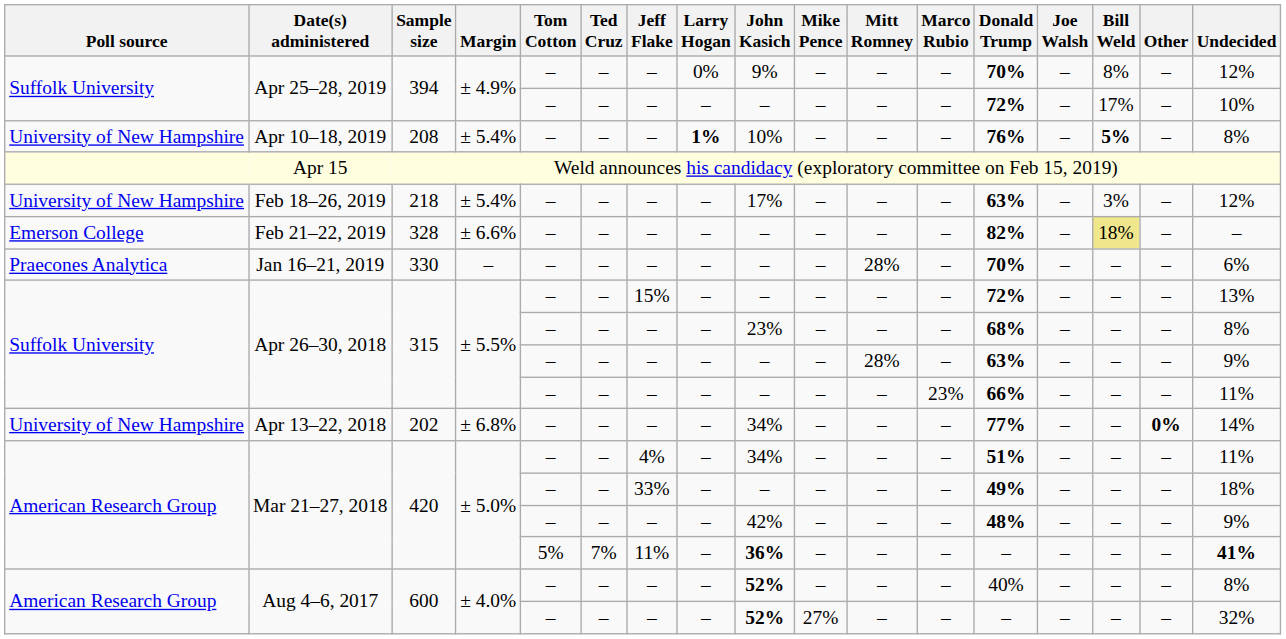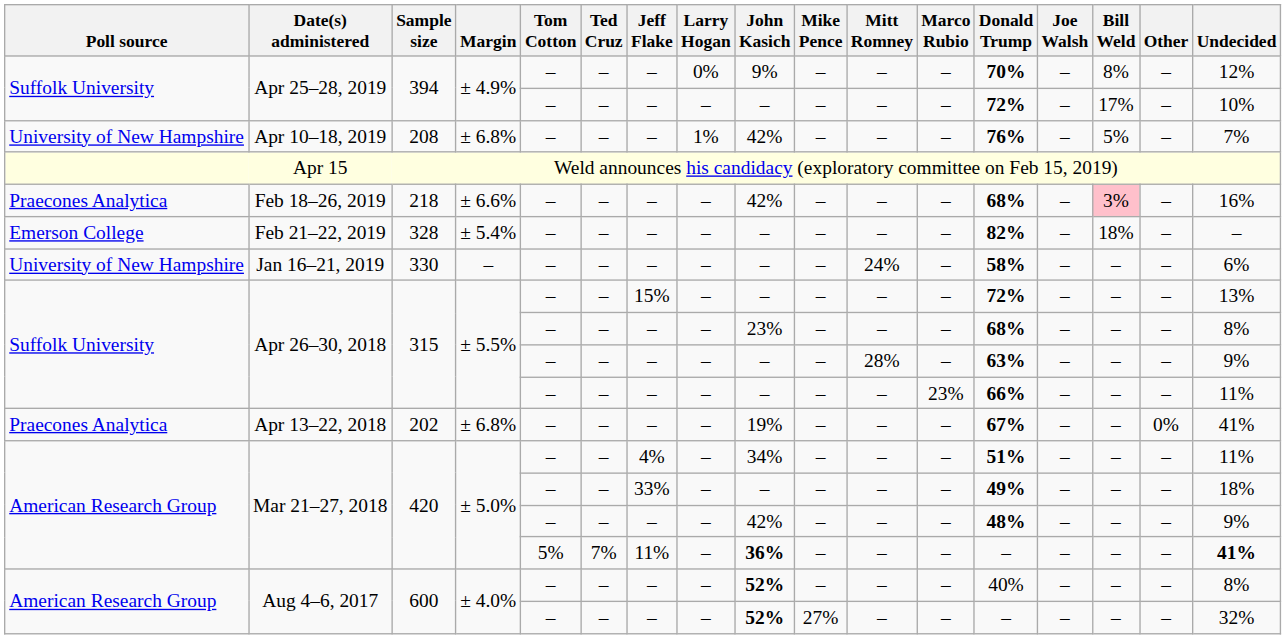Apr 10–18, 2019 | Margin: ± 5.4% -> ± 6.8%
Apr 10–18, 2019 | Larry Hogan: bold -> normal
Apr 10–18, 2019 | John Kasich: 10% -> 42%
Apr 10–18, 2019 | Bill Weld: bold -> normal
Apr 10–18, 2019 | Undecided: 8% -> 7%
Feb 18–26, 2019 | Poll source: University of New Hampshire -> Praecones Analytica
Feb 18–26, 2019 | Margin: ± 5.4% -> ± 6.6%
Feb 18–26, 2019 | John Kasich: 17% -> 42%
Feb 18–26, 2019 | Donald Trump: 63% -> 68%
Feb 18–26, 2019 | Bill Weld: no background -> pink background
Feb 18–26, 2019 | Undecided: 12% -> 16%
Feb 21–22, 2019 | Margin: ± 6.6% -> ± 5.4%
Feb 21–22, 2019 | Bill Weld: khaki background -> no background
Jan 16–21, 2019 | Poll source: Praecones Analytica -> University of New Hampshire
Jan 16–21, 2019 | Mitt Romney: 28% -> 24%
Jan 16–21, 2019 | Donald Trump: 70% -> 58%
Apr 13–22, 2018 | Poll source: University of New Hampshire -> Praecones Analytica
Apr 13–22, 2018 | John Kasich: 34% -> 19%
Apr 13–22, 2018 | Donald Trump: 77% -> 67%
Apr 13–22, 2018 | Other: bold -> normal
Apr 13–22, 2018 | Undecided: 14% -> 41%
